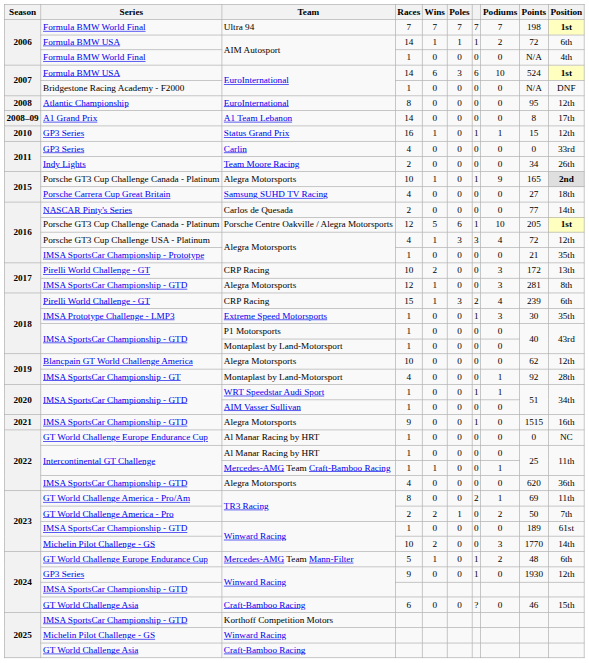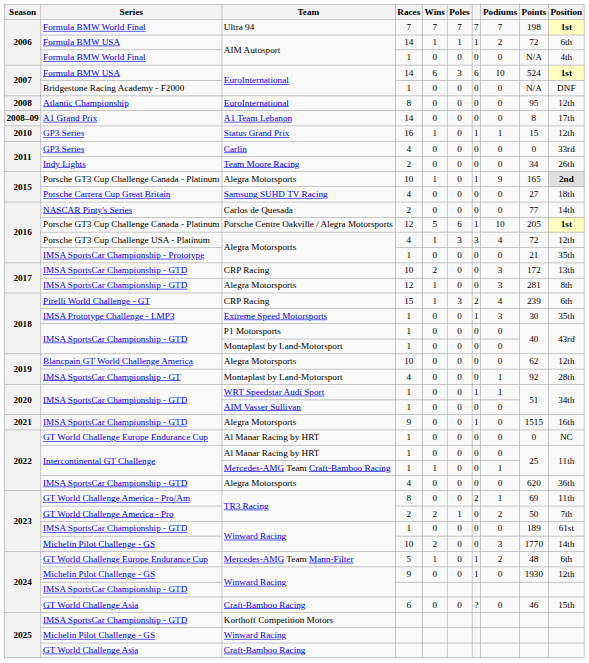CRP Racing / 10 | Series: Pirelli World Challenge - GT -> IMSA SportsCar Championship - GTD
Winward Racing / 9 | Series: GP3 Series -> Michelin Pilot Challenge - GS
